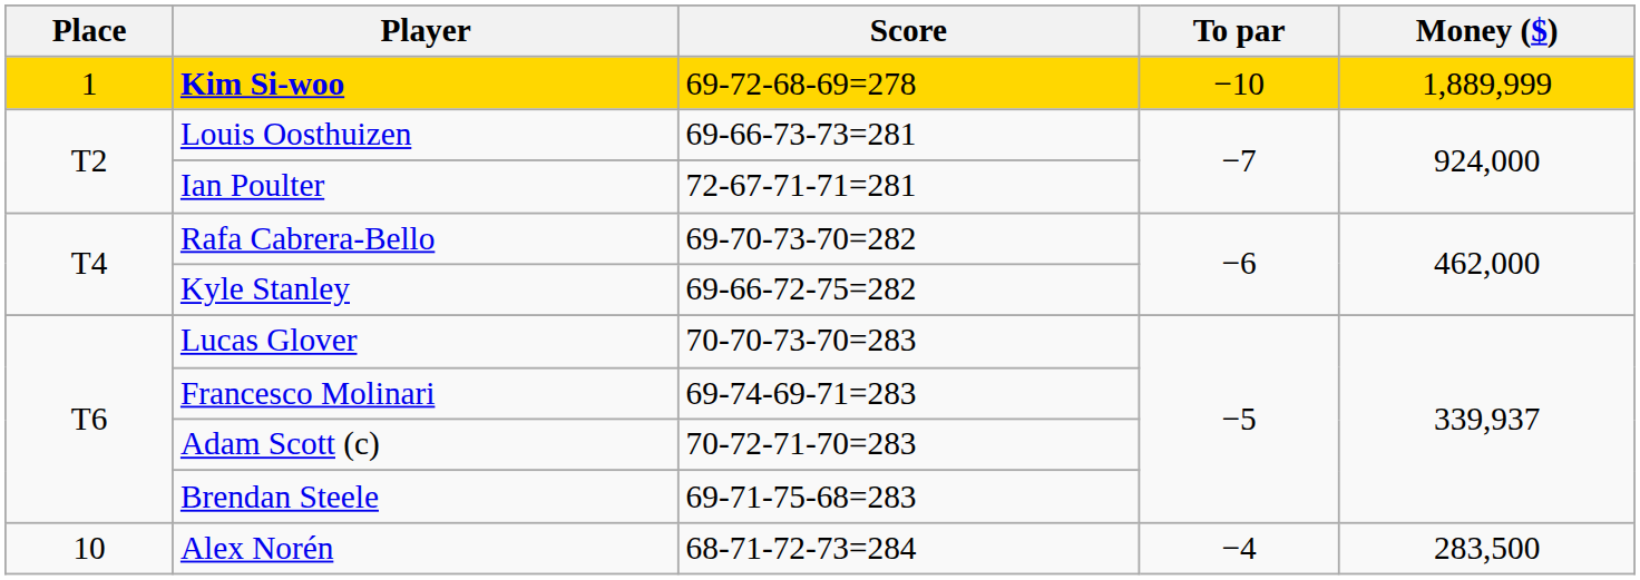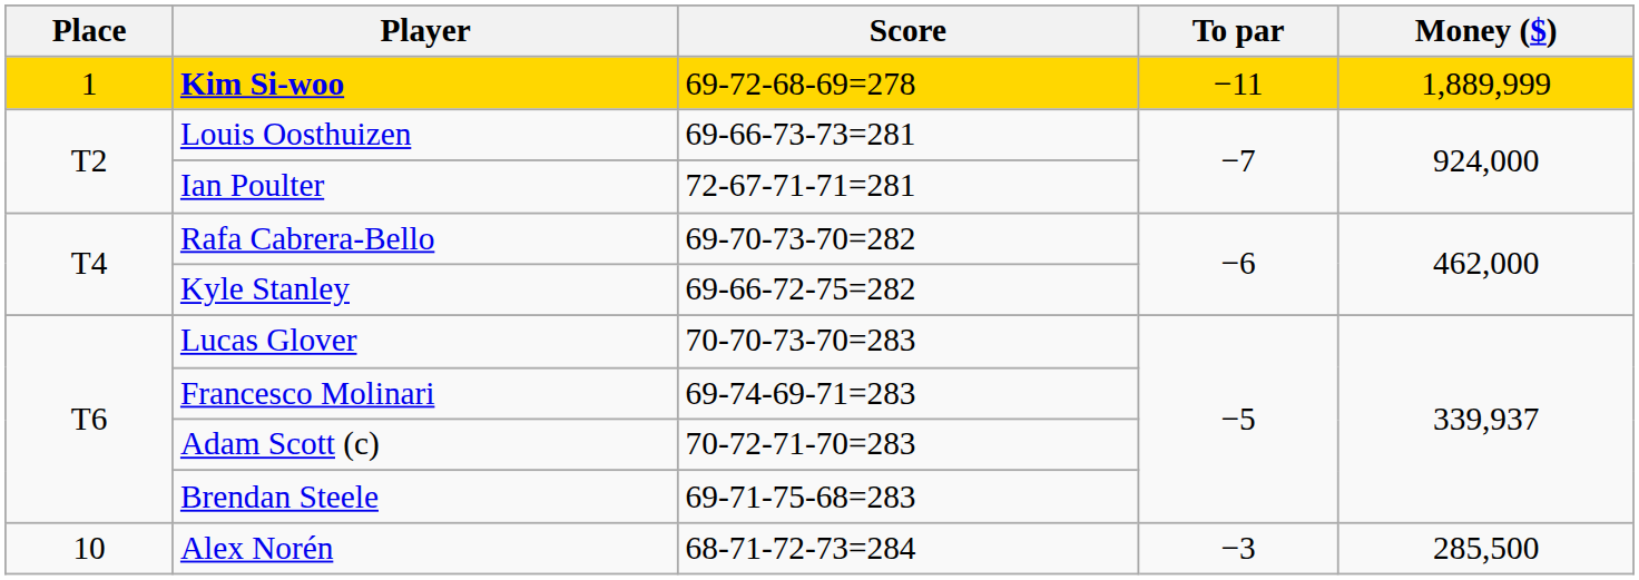Kim Si-woo | To par: −10 -> −11
Alex Norén | To par: −4 -> −3
Alex Norén | Money ($): 283,500 -> 285,500
